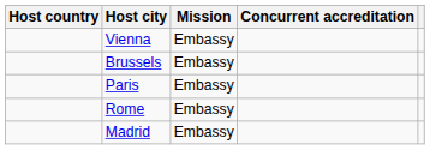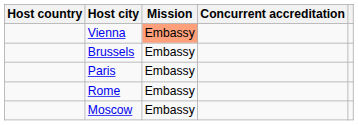Vienna | Mission: no background -> lightsalmon background
+ row: Moscow | Embassy
- row: Madrid | Embassy
